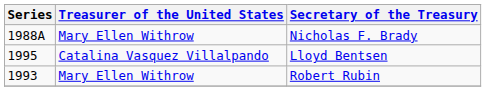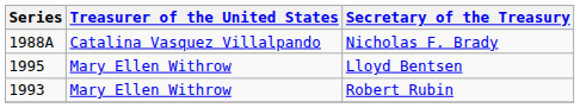Nicholas F. Brady | Treasurer of the United States: Mary Ellen Withrow -> Catalina Vasquez Villalpando
Lloyd Bentsen | Treasurer of the United States: Catalina Vasquez Villalpando -> Mary Ellen Withrow
